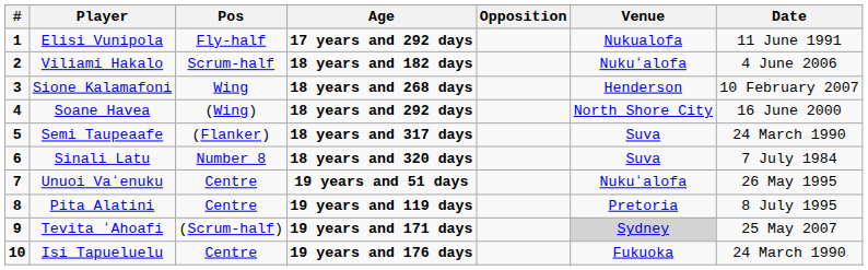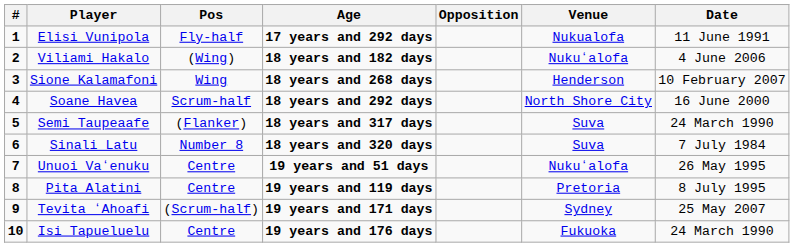Viliami Hakalo | Pos: Scrum-half -> (Wing)
Soane Havea | Pos: (Wing) -> Scrum-half
Tevita ʻAhoafi | Venue: lightgrey background -> no background
